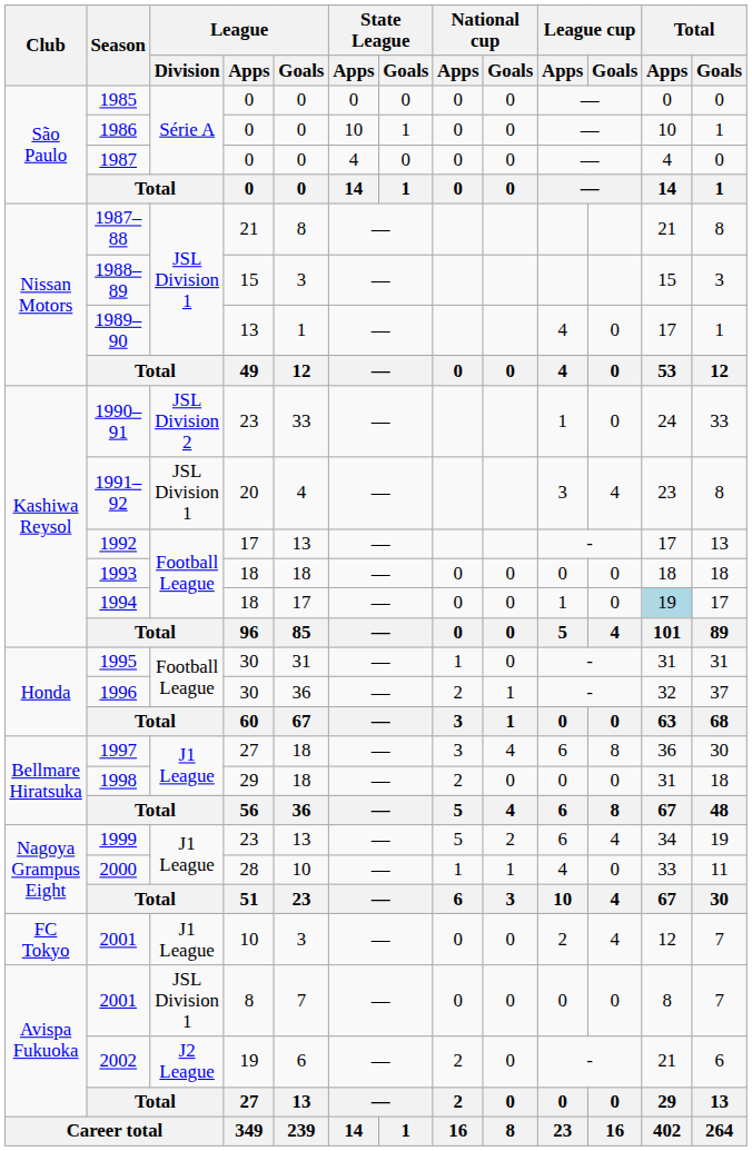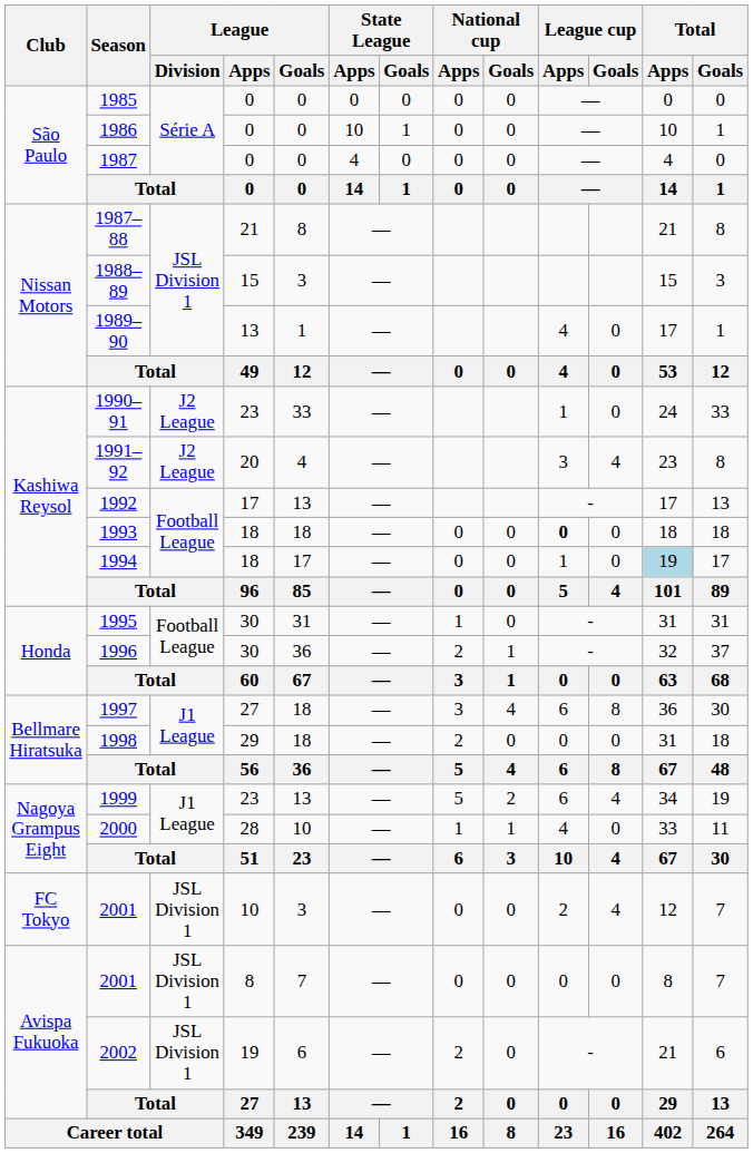1990–91 | League / Division: JSL Division 2 -> J2 League
1991–92 | League / Division: JSL Division 1 -> J2 League
1993 | League cup / Apps: normal -> bold
2001 / 10 | League / Division: J1 League -> JSL Division 1
2002 | League / Division: J2 League -> JSL Division 1
